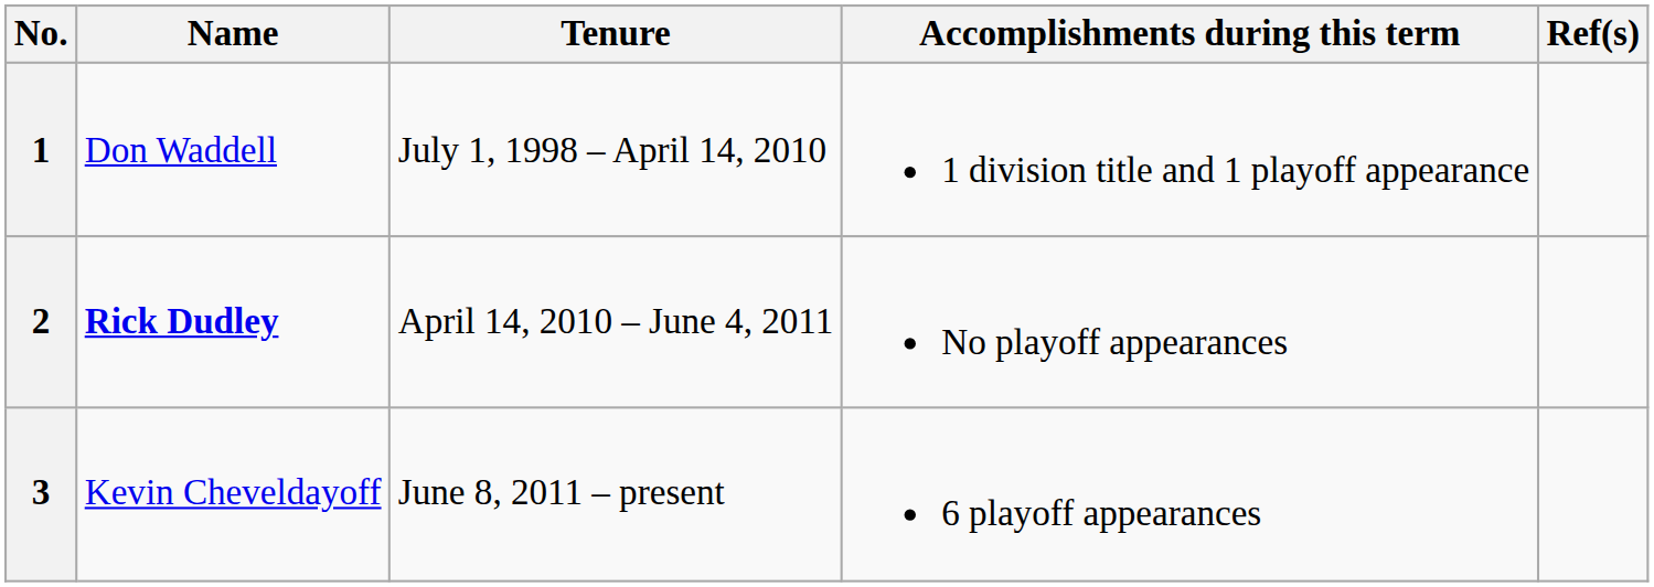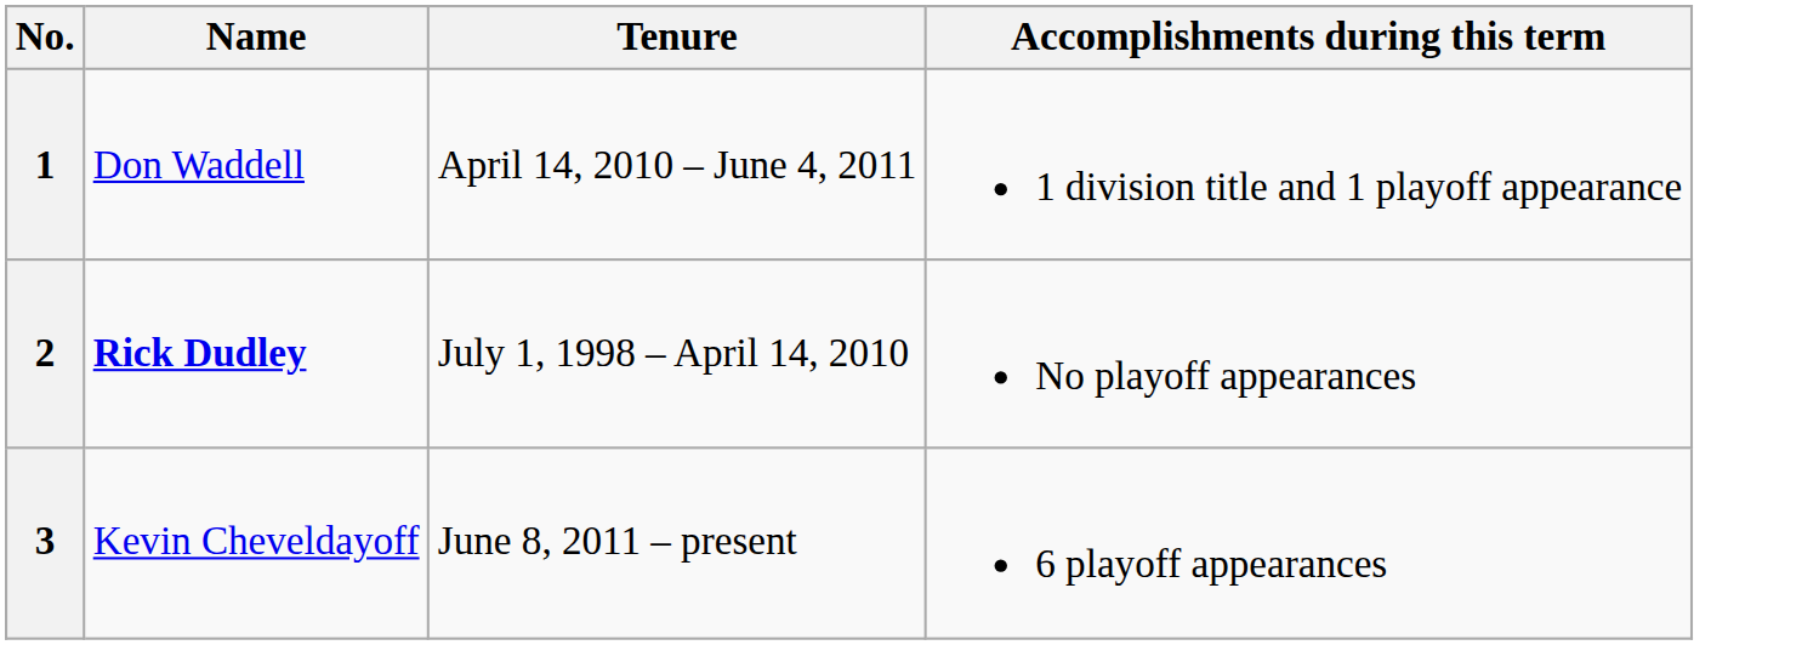- column: Ref(s)
1 | Tenure: July 1, 1998 – April 14, 2010 -> April 14, 2010 – June 4, 2011
2 | Tenure: April 14, 2010 – June 4, 2011 -> July 1, 1998 – April 14, 2010
